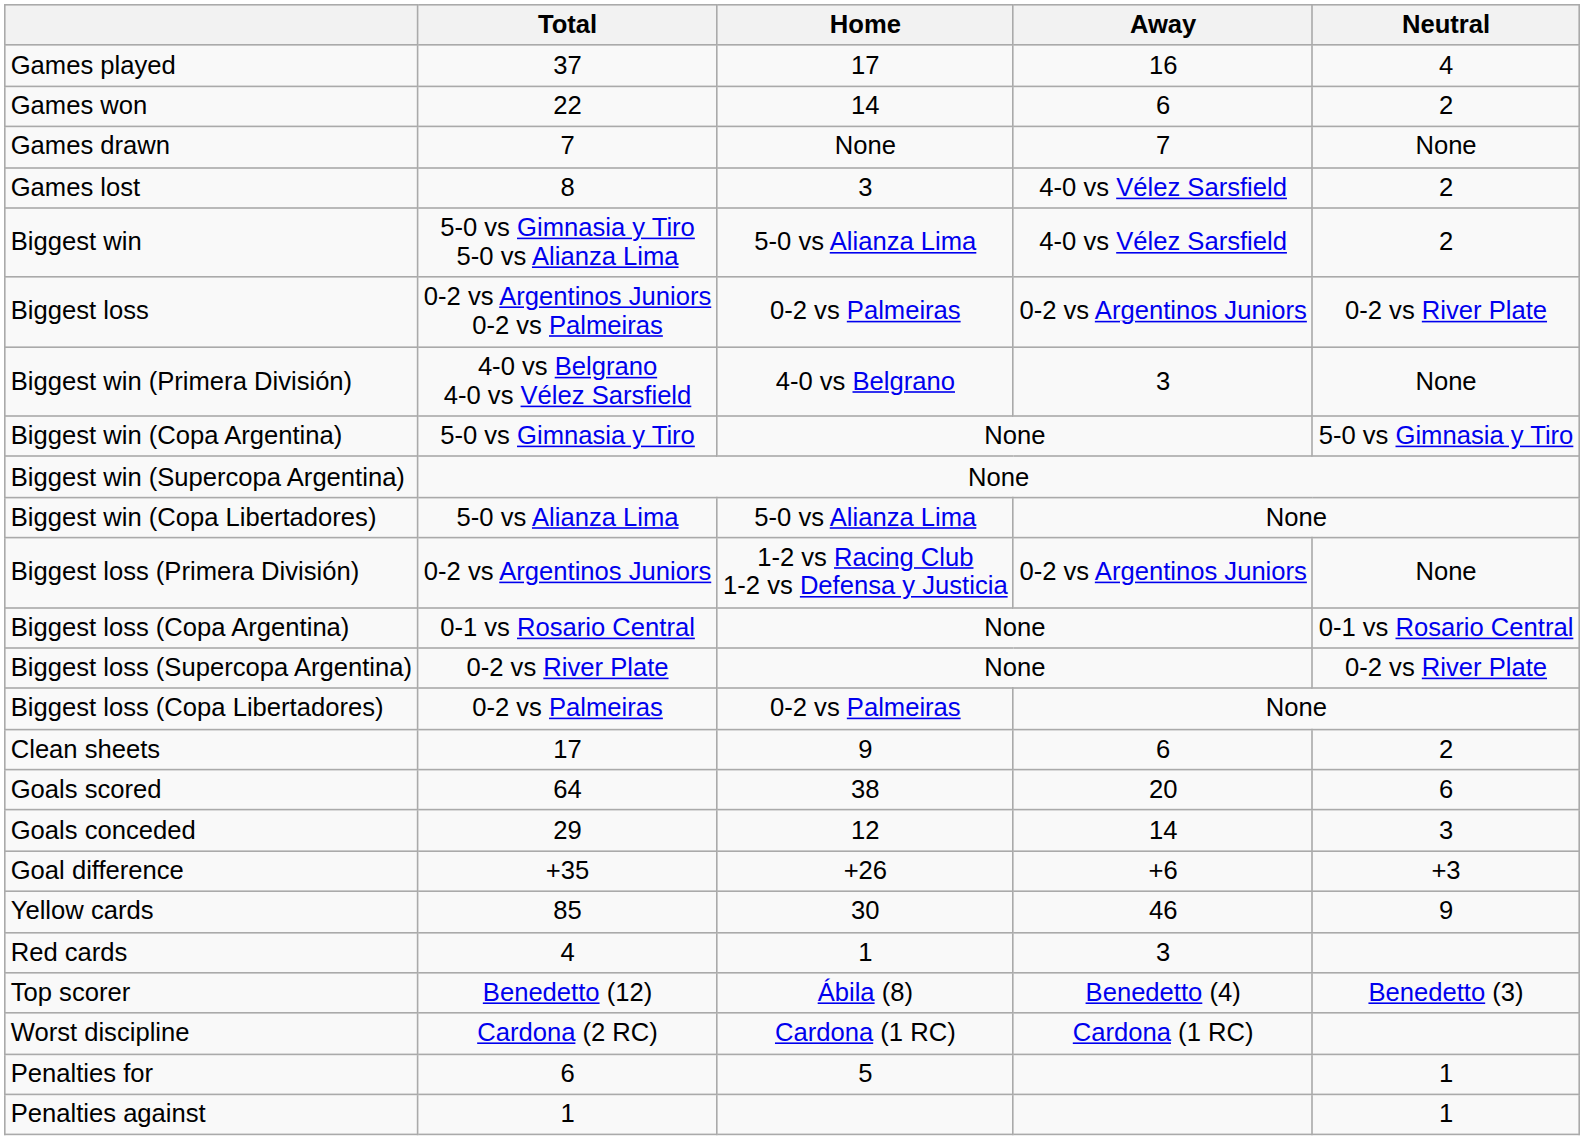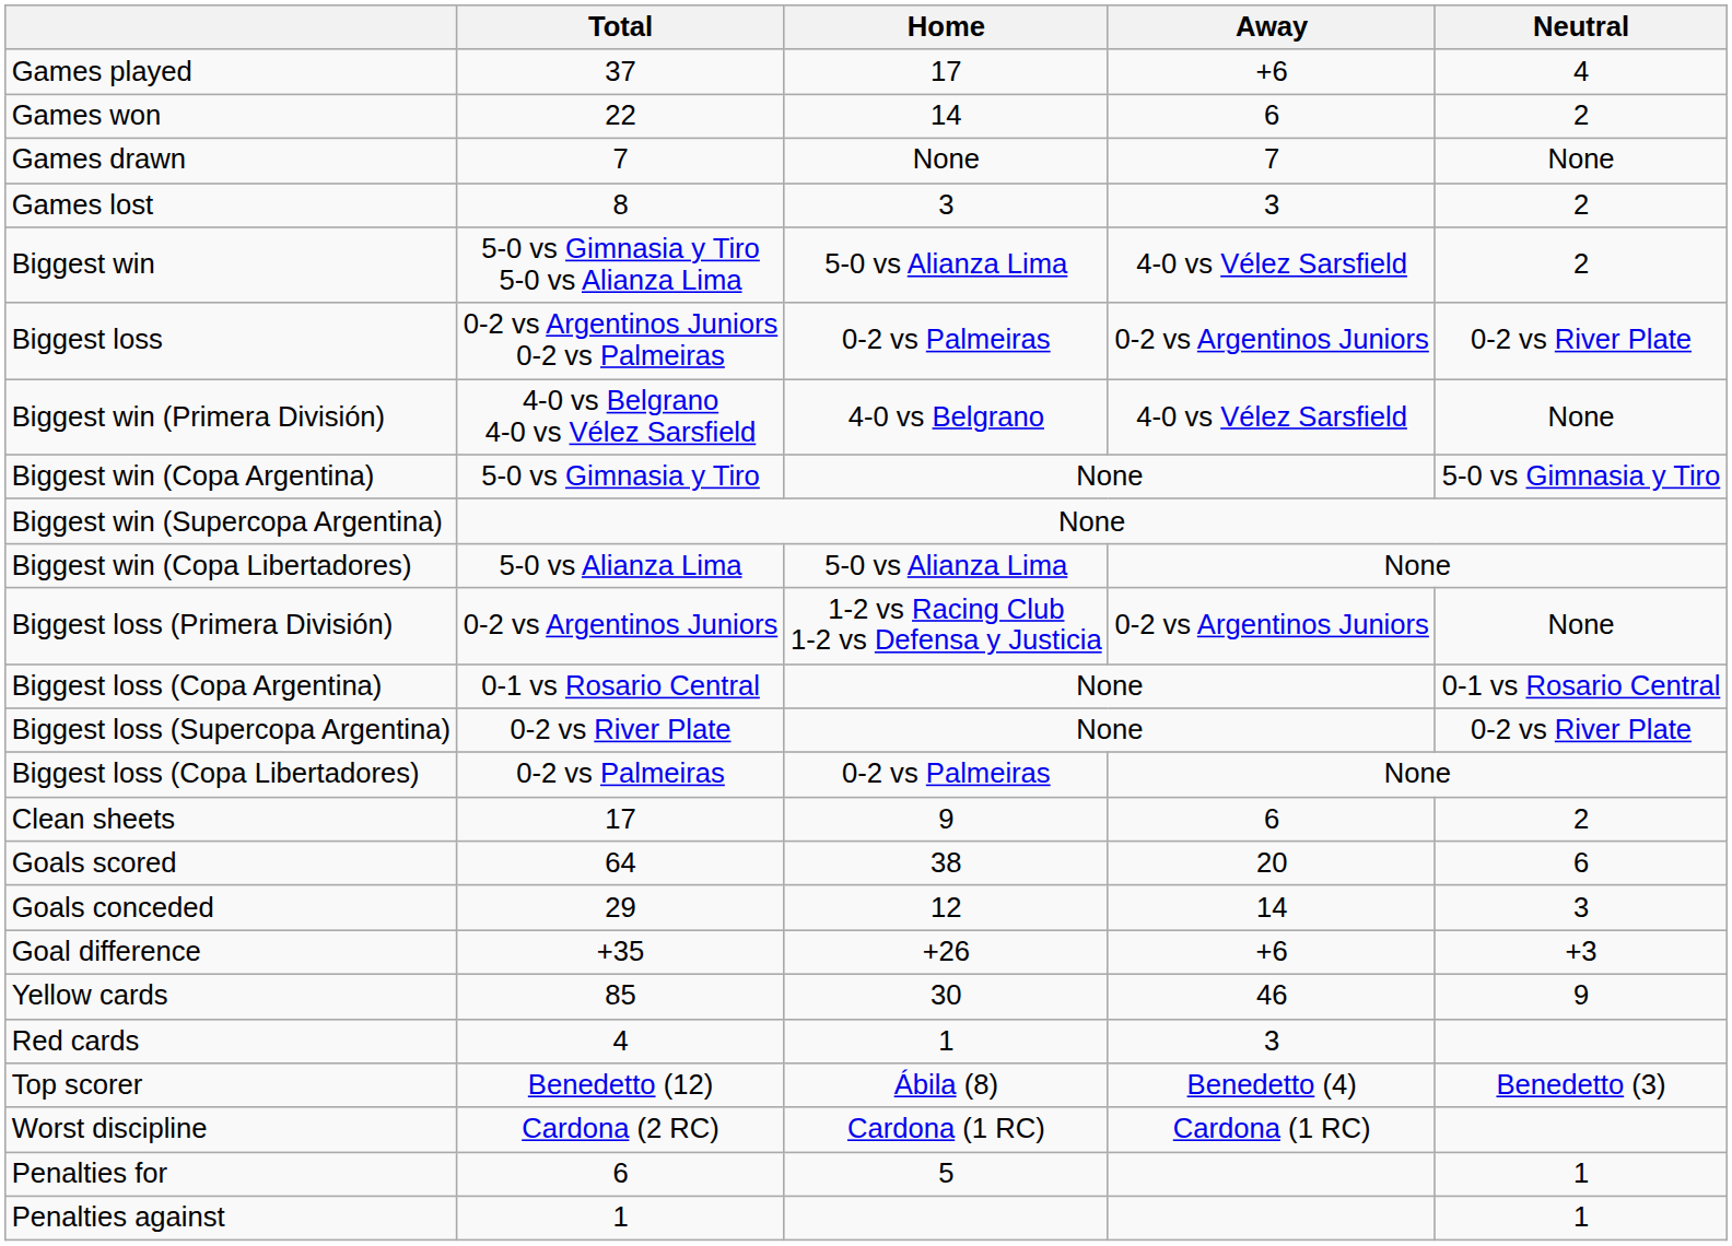Games played | Away: 16 -> +6
Games lost | Away: 4-0 vs Vélez Sarsfield -> 3
Biggest win (Primera División) | Away: 3 -> 4-0 vs Vélez Sarsfield
